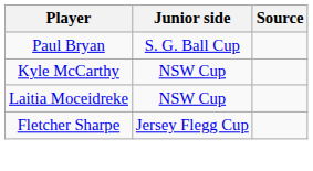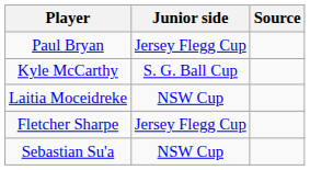Paul Bryan | Junior side: S. G. Ball Cup -> Jersey Flegg Cup
Kyle McCarthy | Junior side: NSW Cup -> S. G. Ball Cup
+ row: Sebastian Su'a | NSW Cup
